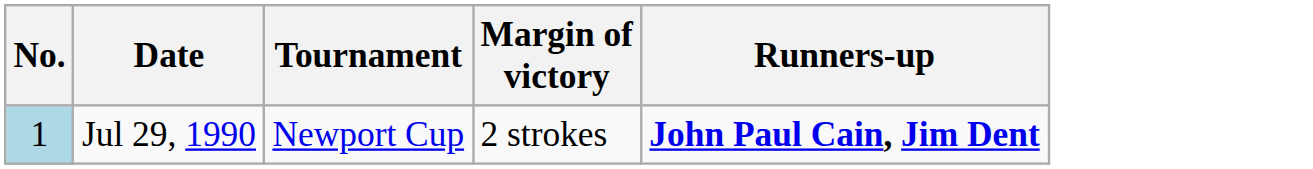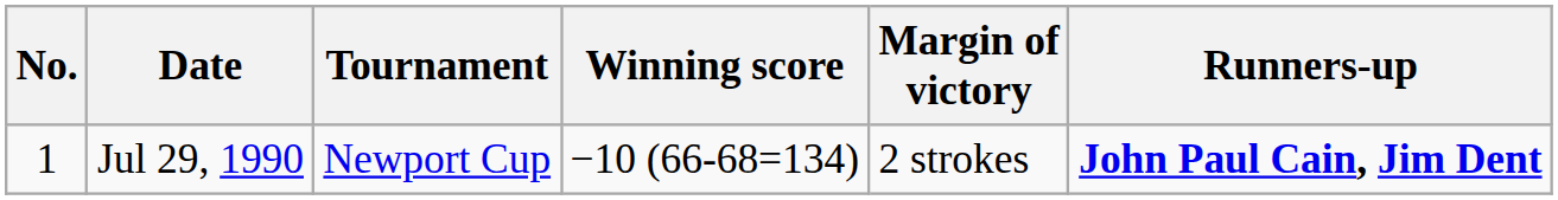+ column: Winning score | −10 (66-68=134)
Jul 29, 1990 | No.: lightblue background -> no background
